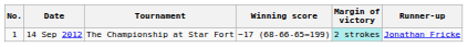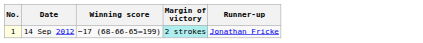- column: Tournament | The Championship at Star Fort
14 Sep 2012 | No.: no background -> lightyellow background
